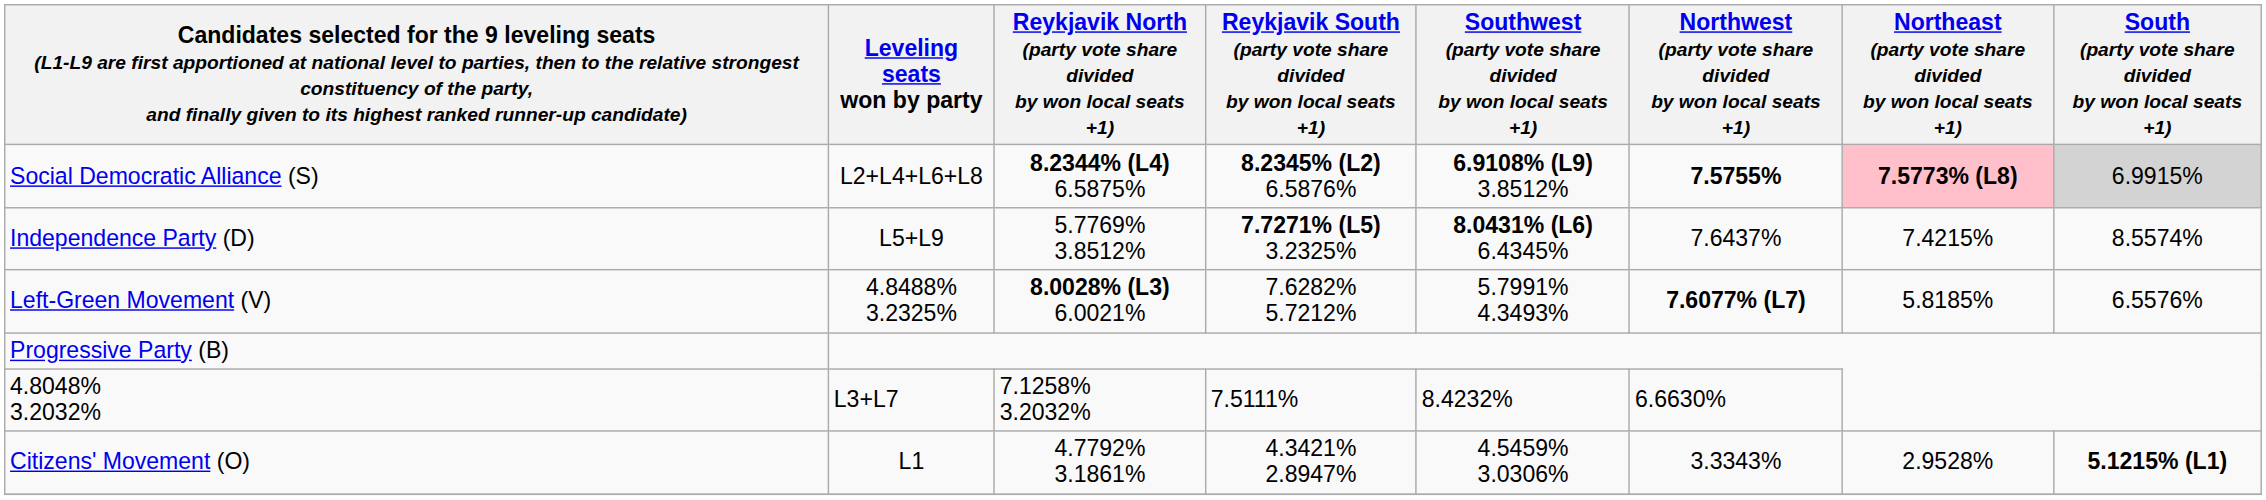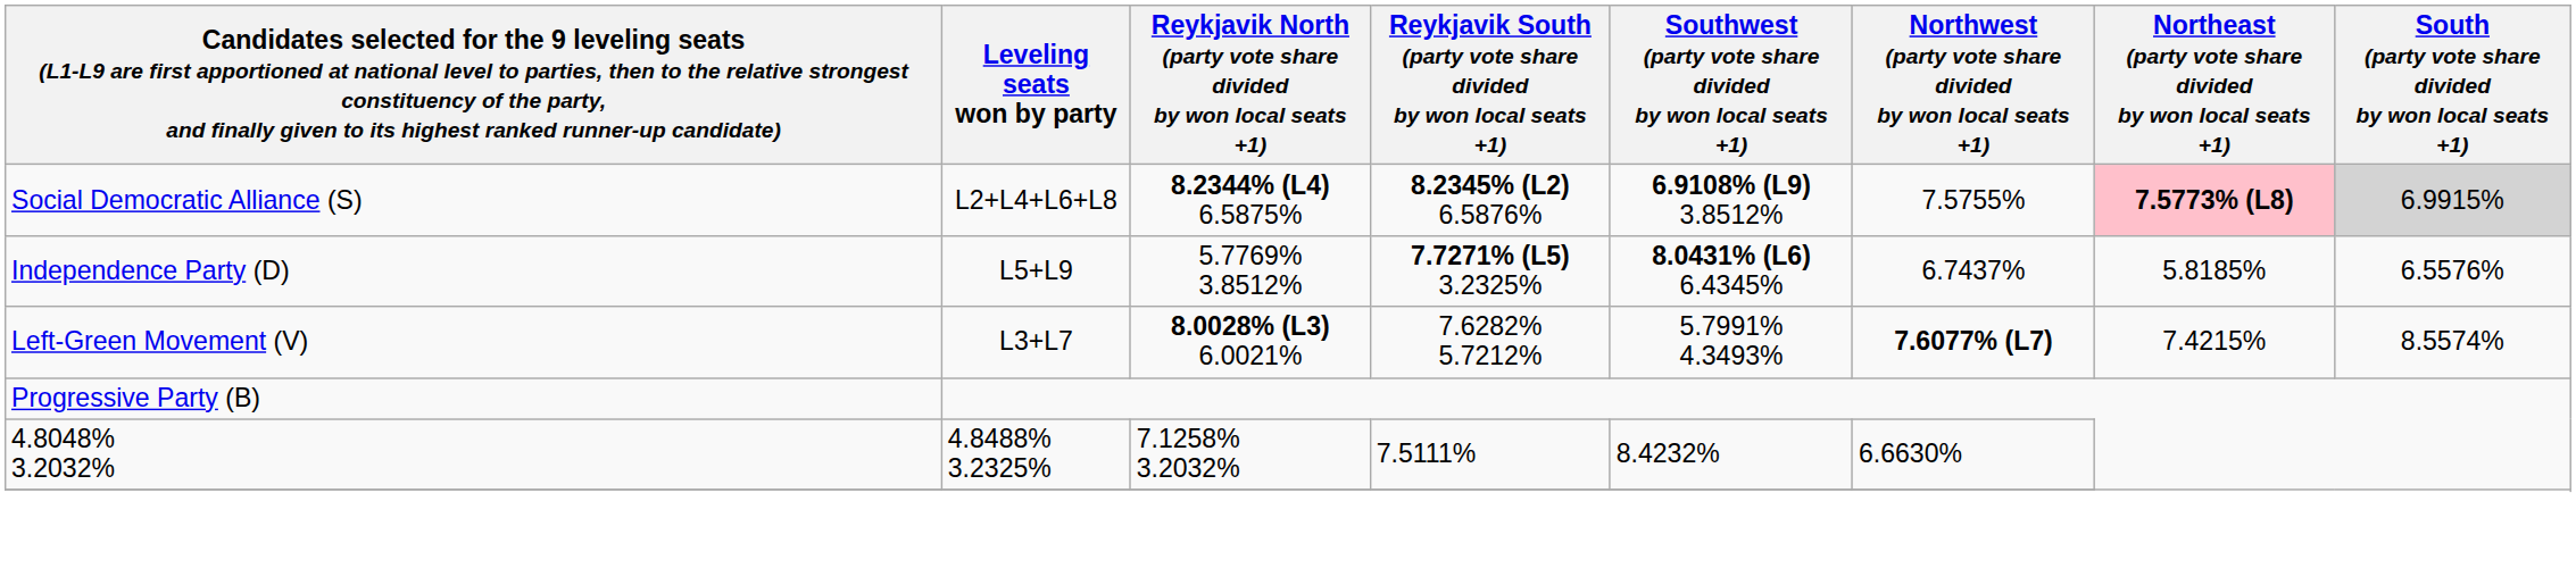Social Democratic Alliance (S) | Northwest (party vote share divided by won local seats +1): bold -> normal
Independence Party (D) | Northwest (party vote share divided by won local seats +1): 7.6437% -> 6.7437%
Independence Party (D) | Northeast (party vote share divided by won local seats +1): 7.4215% -> 5.8185%
Independence Party (D) | South (party vote share divided by won local seats +1): 8.5574% -> 6.5576%
Left-Green Movement (V) | Leveling seats won by party: 4.8488% 3.2325% -> L3+L7
Left-Green Movement (V) | Northeast (party vote share divided by won local seats +1): 5.8185% -> 7.4215%
Left-Green Movement (V) | South (party vote share divided by won local seats +1): 6.5576% -> 8.5574%
4.8048% 3.2032% | Leveling seats won by party: L3+L7 -> 4.8488% 3.2325%
- row: Citizens' Movement (O) | L1 | 4.7792% 3.1861% | 4.3421% 2.8947% | 4.5459% 3.0306% | 3.3343% | 2.9528% | 5.1215% (L1)
